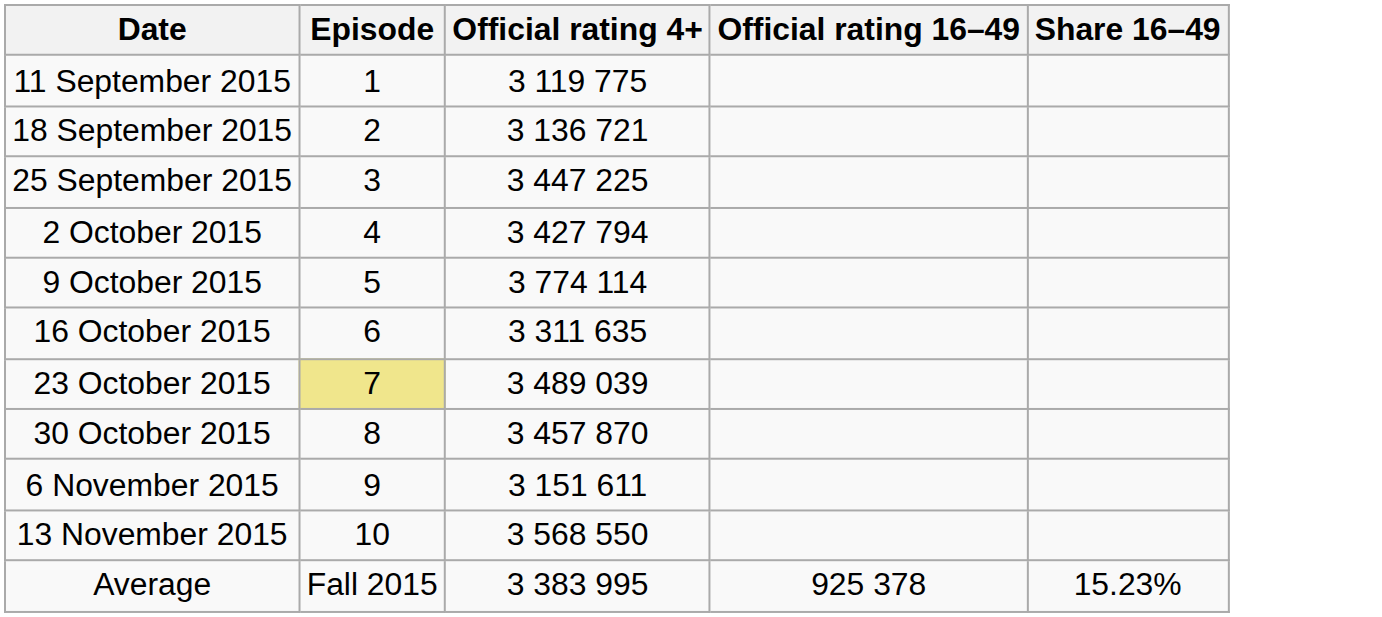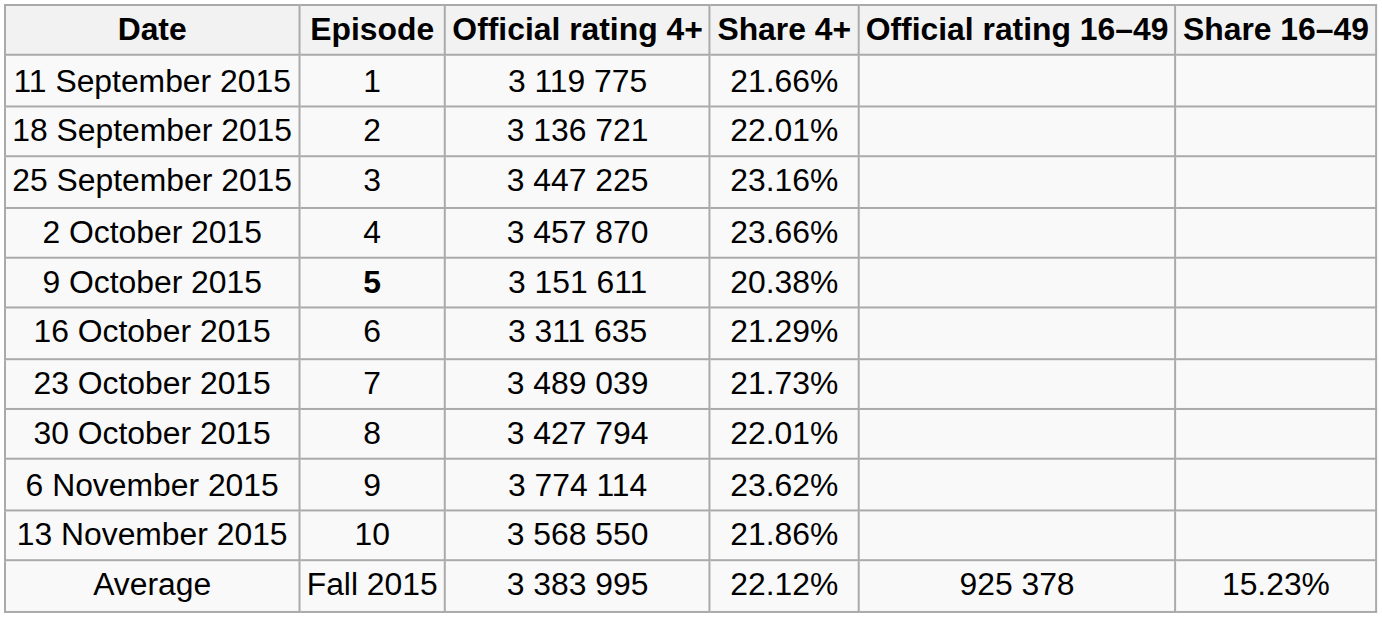+ column: Share 4+ | 21.66% | 22.01% | 23.16% | 23.66% | 20.38% | 21.29% | 21.73% | 22.01% | 23.62% | 21.86% | 22.12%
2 October 2015 | Official rating 4+: 3 427 794 -> 3 457 870
9 October 2015 | Episode: normal -> bold
9 October 2015 | Official rating 4+: 3 774 114 -> 3 151 611
23 October 2015 | Episode: khaki background -> no background
30 October 2015 | Official rating 4+: 3 457 870 -> 3 427 794
6 November 2015 | Official rating 4+: 3 151 611 -> 3 774 114
